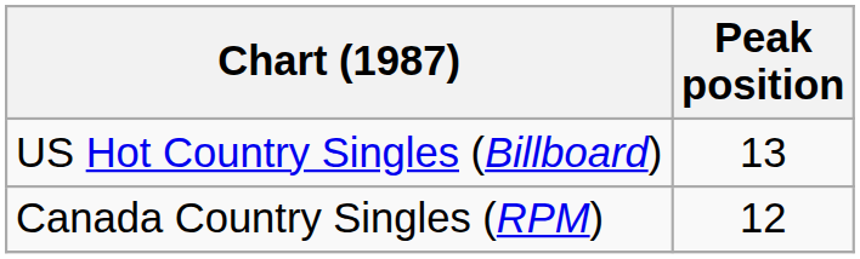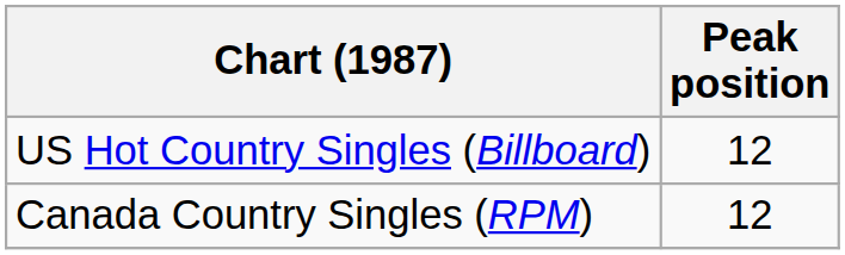US Hot Country Singles (Billboard) | Peak position: 13 -> 12
